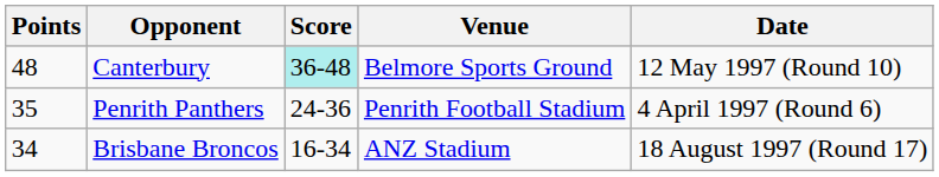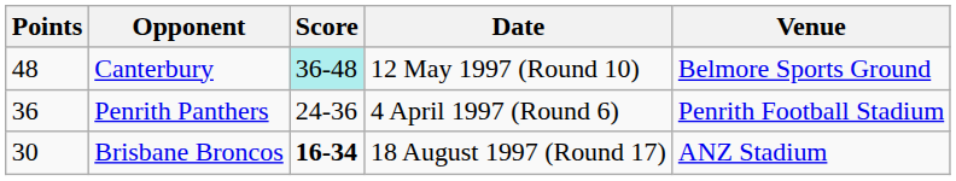columns swapped: Date <-> Venue
Penrith Panthers | Points: 35 -> 36
Brisbane Broncos | Points: 34 -> 30
Brisbane Broncos | Score: normal -> bold
